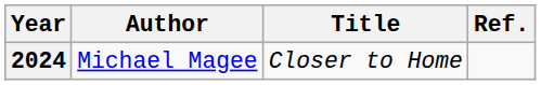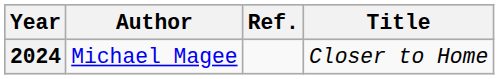columns swapped: Title <-> Ref.
